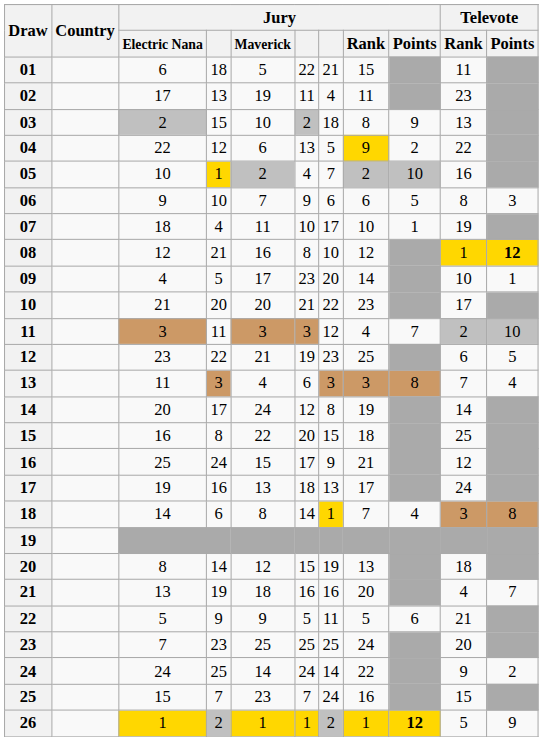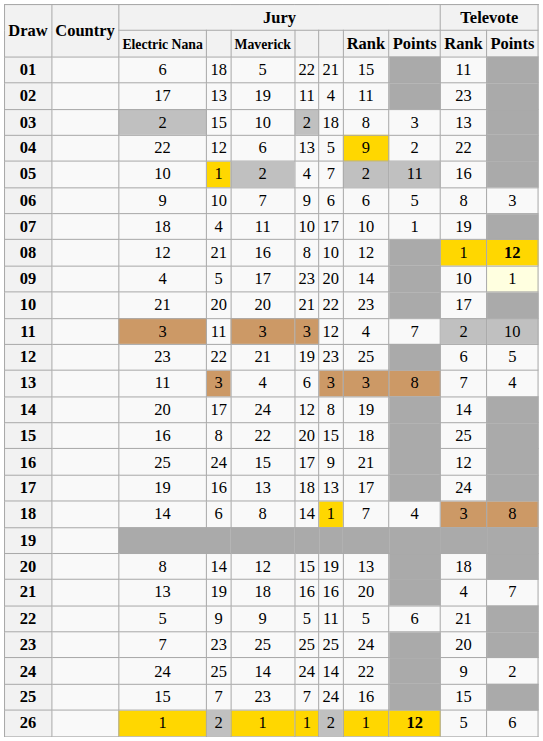03 | Jury / Points: 9 -> 3
05 | Jury / Points: 10 -> 11
09 | Televote / Points: no background -> lightyellow background
26 | Televote / Points: 9 -> 6
